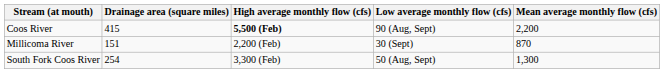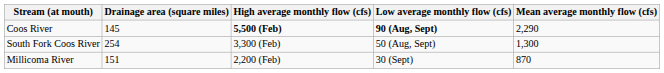Coos River | Drainage area (square miles): 415 -> 145
Coos River | Low average monthly flow (cfs): normal -> bold
Coos River | Mean average monthly flow (cfs): 2,200 -> 2,290
rows swapped: South Fork Coos River <-> Millicoma River
